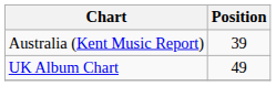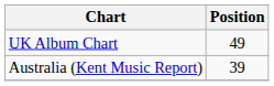rows swapped: Australia (Kent Music Report) <-> UK Album Chart
